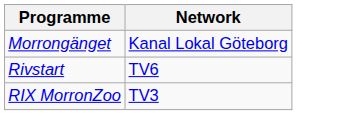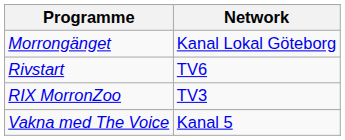+ row: Vakna med The Voice | Kanal 5
